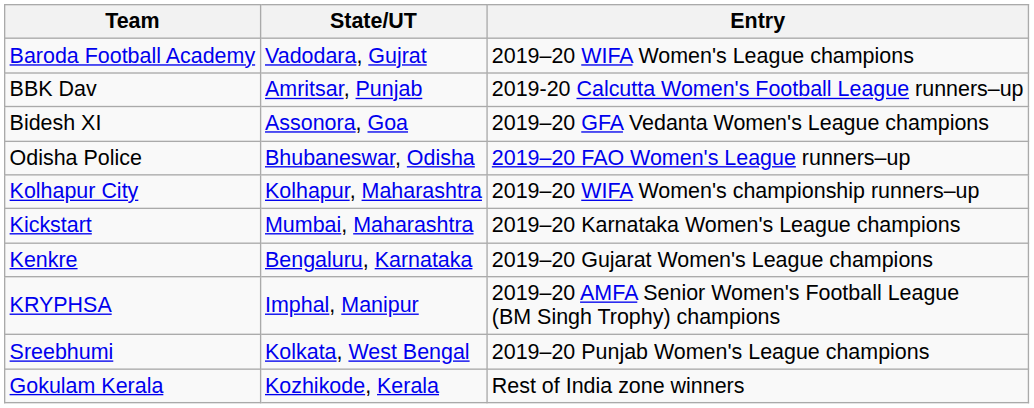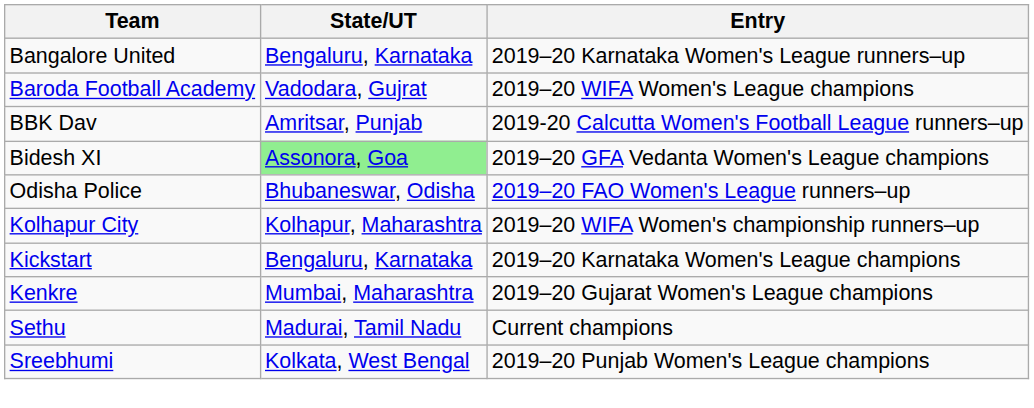+ row: Bangalore United | Bengaluru, Karnataka | 2019–20 Karnataka Women's League runners–up
Bidesh XI | State/UT: no background -> lightgreen background
Kickstart | State/UT: Mumbai, Maharashtra -> Bengaluru, Karnataka
Kenkre | State/UT: Bengaluru, Karnataka -> Mumbai, Maharashtra
- row: KRYPHSA | Imphal, Manipur | 2019–20 AMFA Senior Women's Football League (BM Singh Trophy) champions
+ row: Sethu | Madurai, Tamil Nadu | Current champions
- row: Gokulam Kerala | Kozhikode, Kerala | Rest of India zone winners
